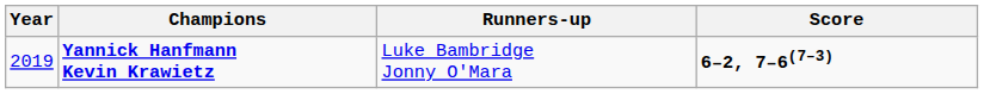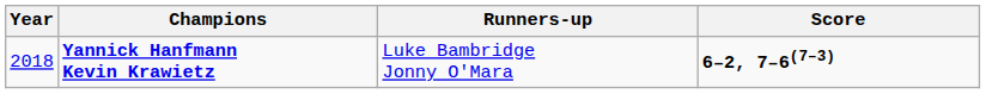Yannick Hanfmann Kevin Krawietz | Year: 2019 -> 2018
